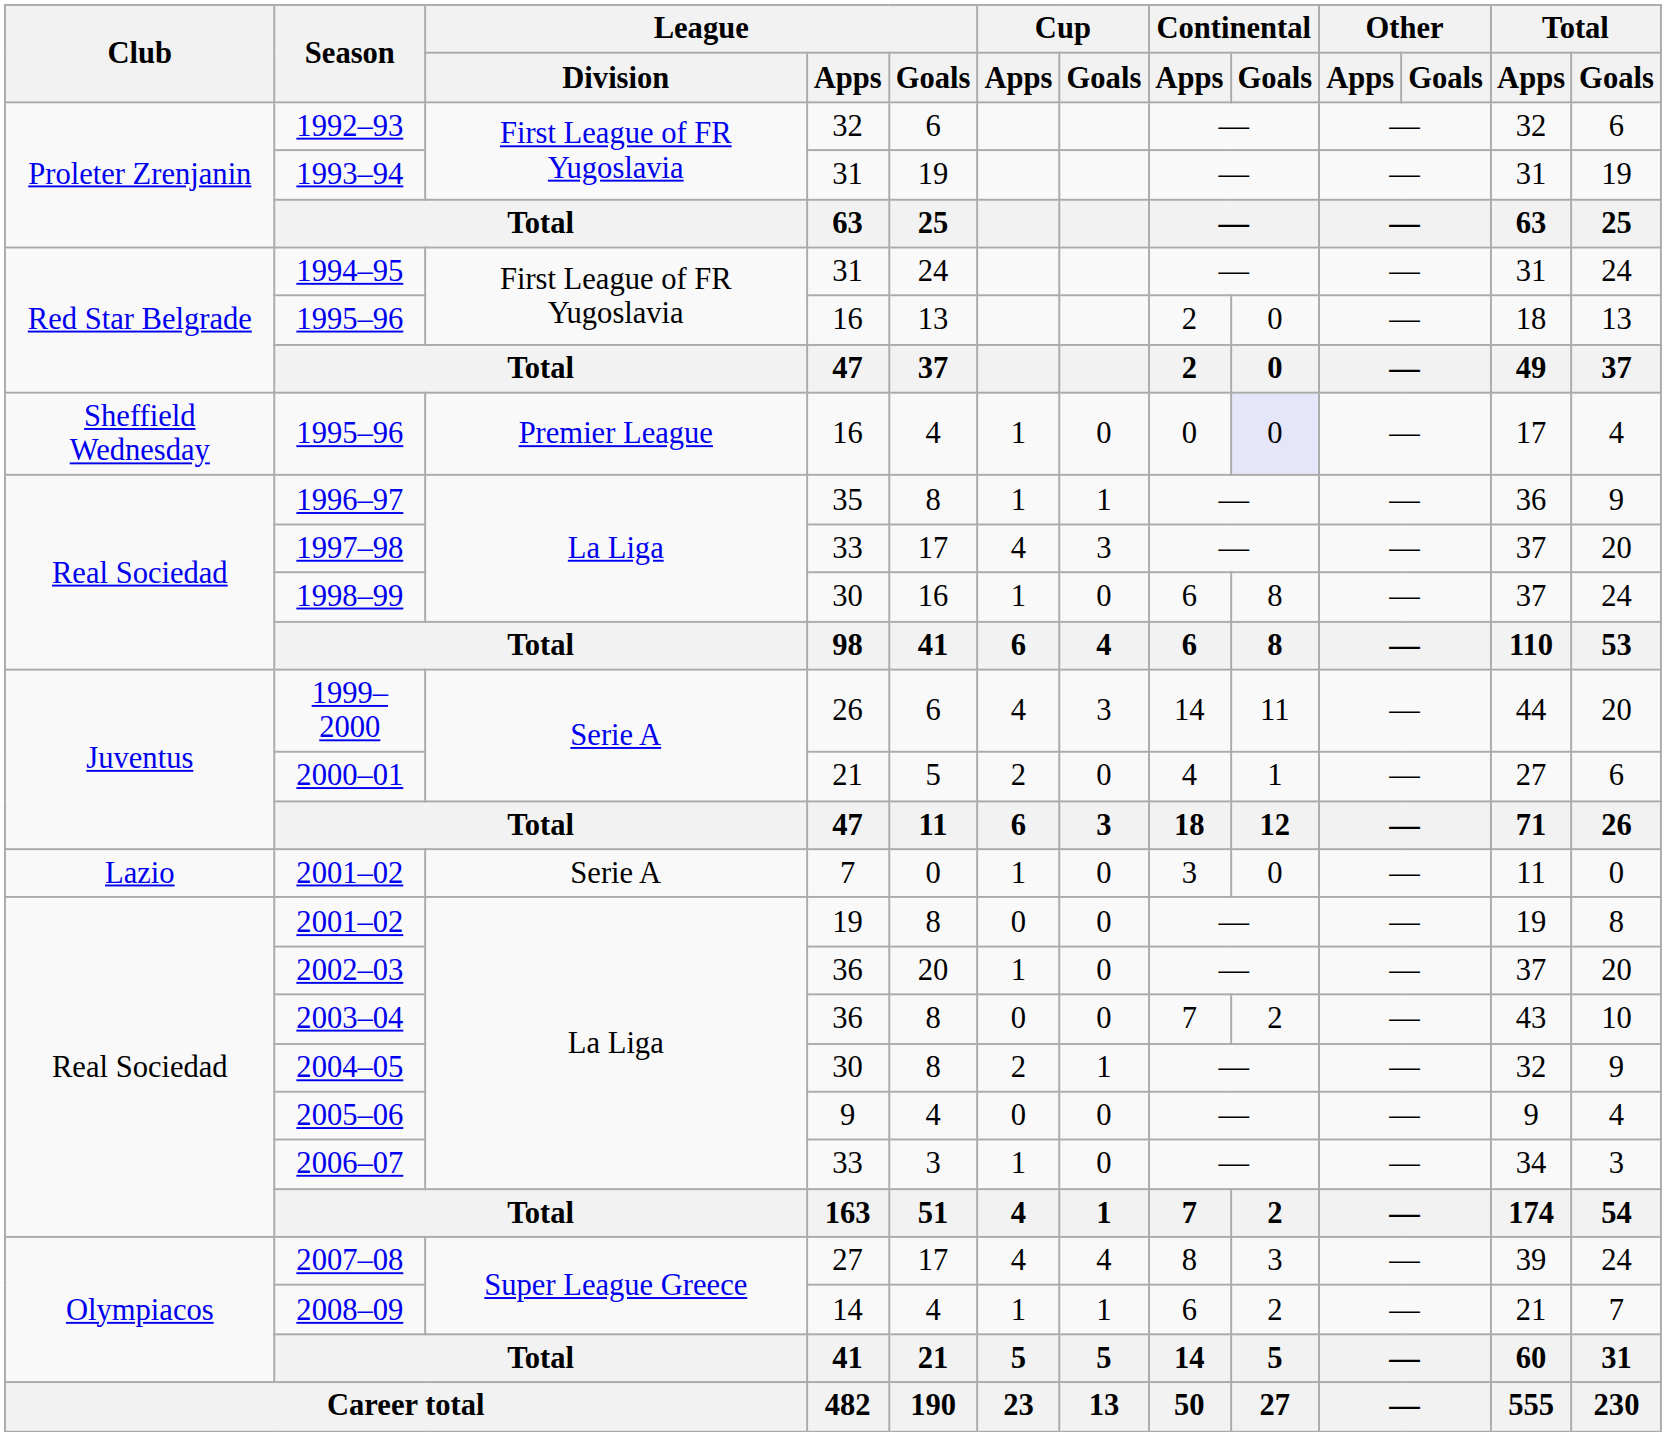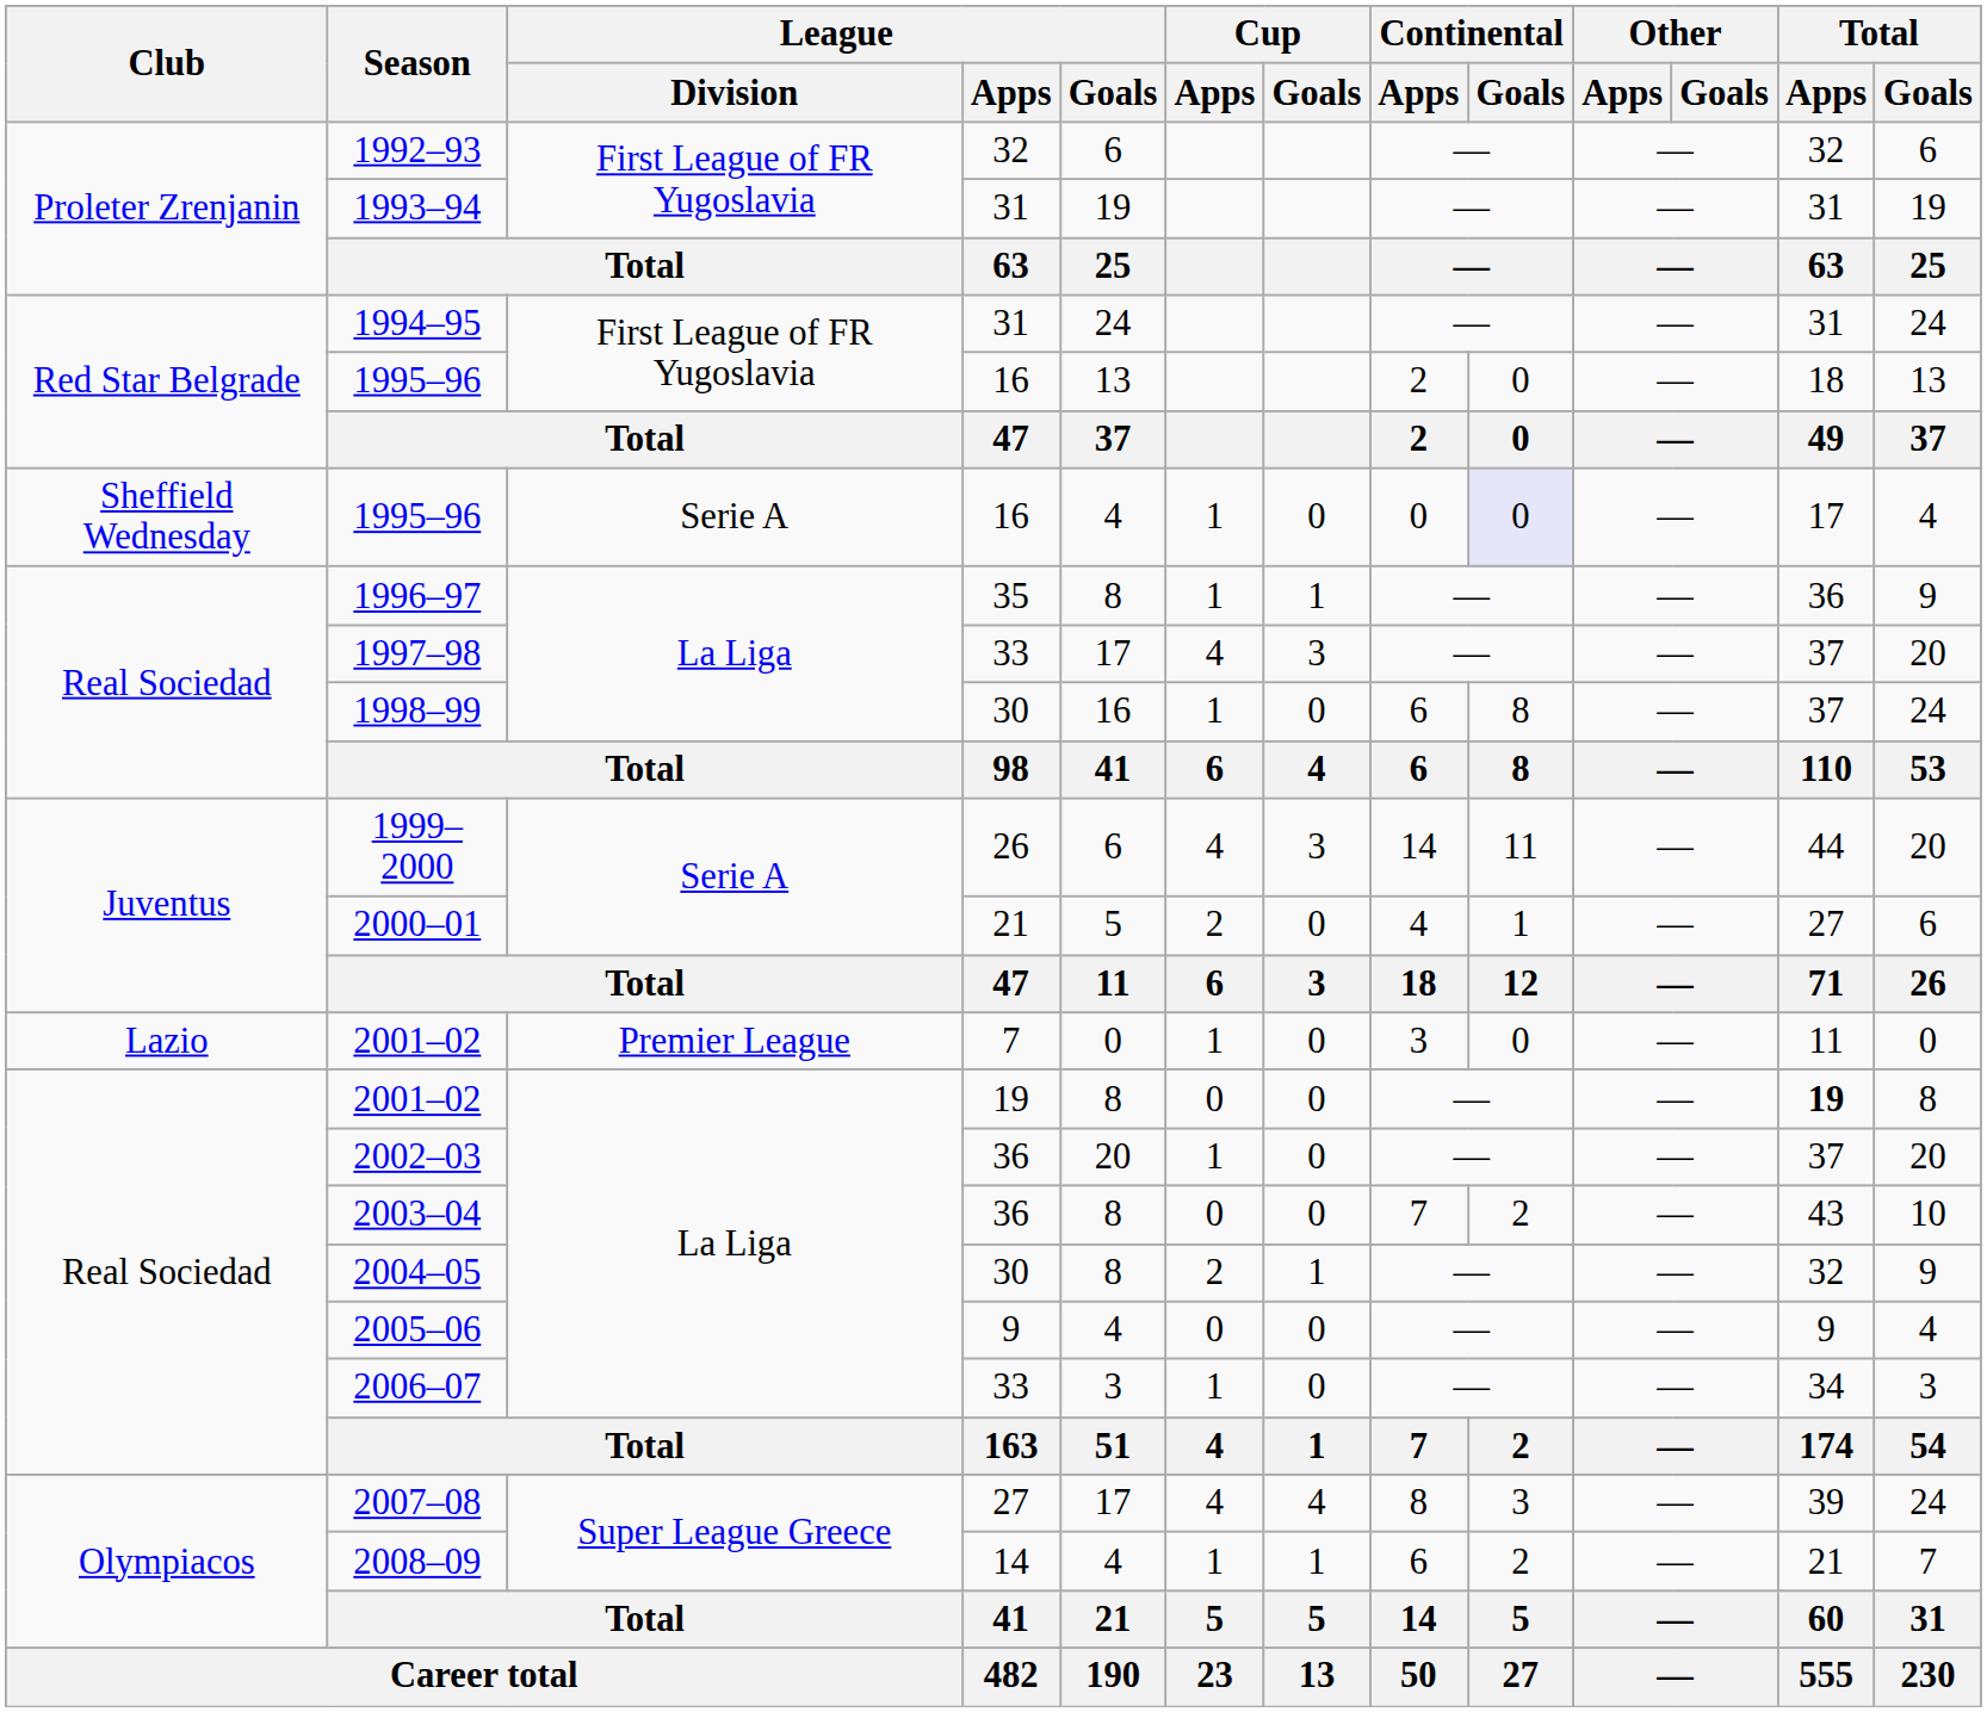Sheffield Wednesday / 1995–96 | League / Division: Premier League -> Serie A
Lazio / 2001–02 | League / Division: Serie A -> Premier League
Real Sociedad / 2001–02 | Total / Apps: normal -> bold
